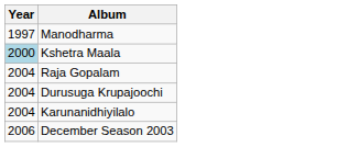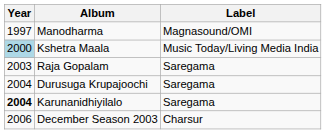+ column: Label | Magnasound/OMI | Music Today/Living Media India | Saregama | Saregama | Saregama | Charsur
Raja Gopalam | Year: 2004 -> 2003
Karunanidhiyilalo | Year: normal -> bold
